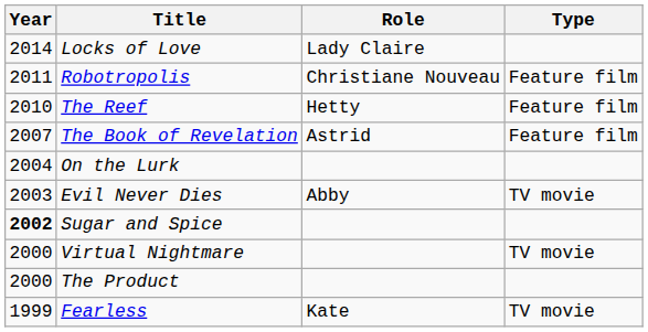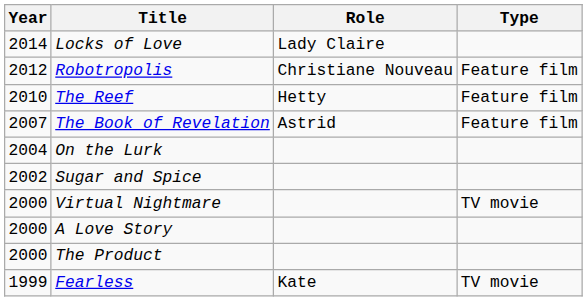Robotropolis | Year: 2011 -> 2012
- row: 2003 | Evil Never Dies | Abby | TV movie
Sugar and Spice | Year: bold -> normal
+ row: 2000 | A Love Story
